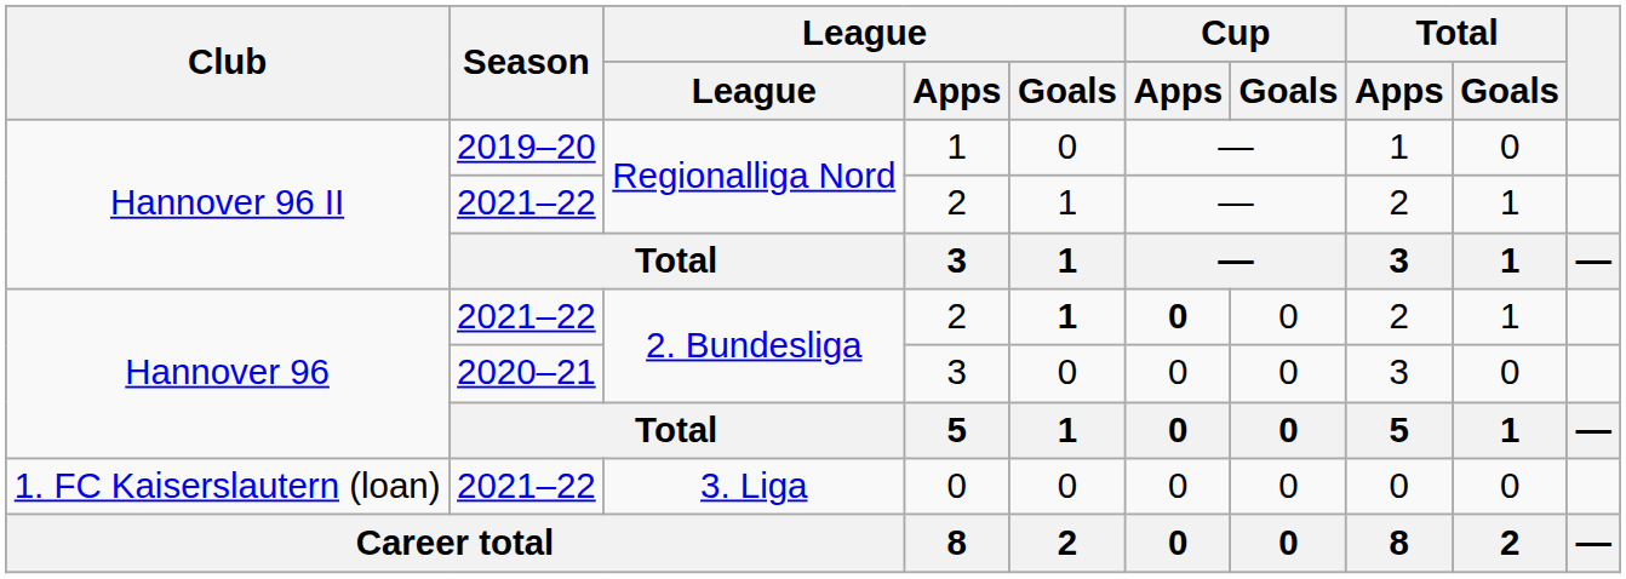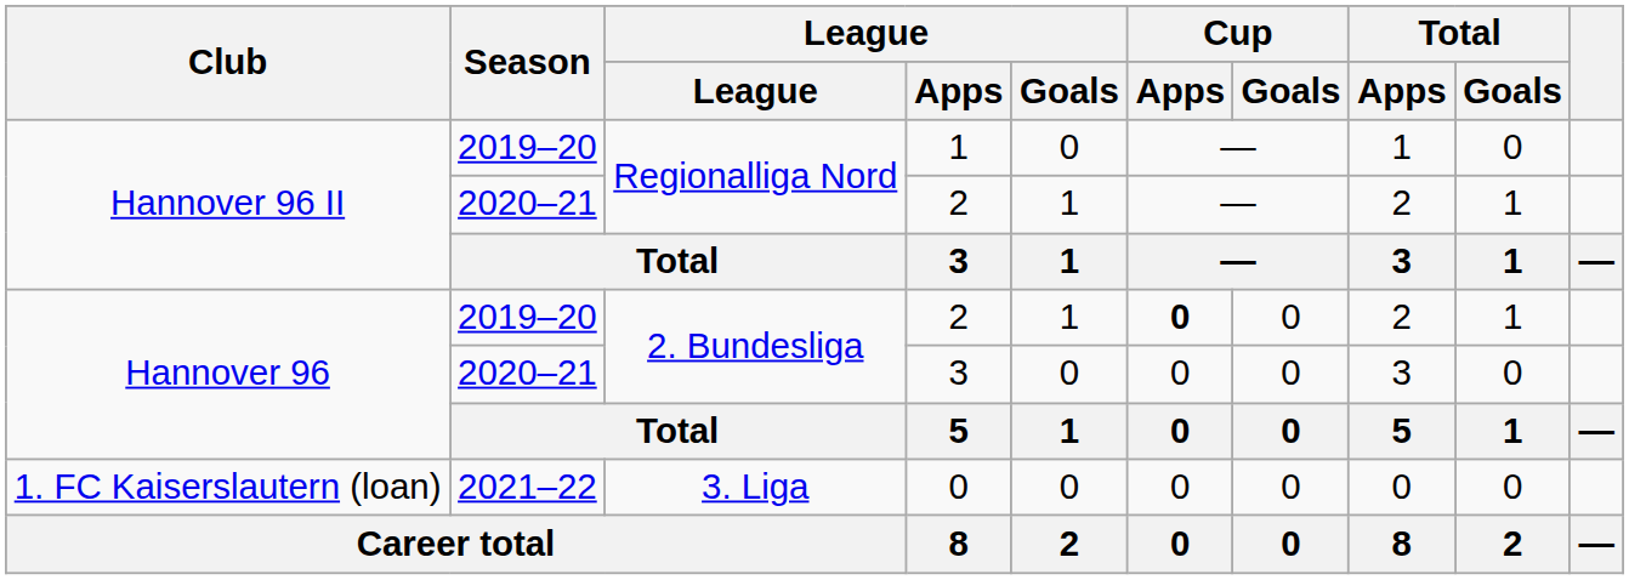Hannover 96 II / 2 | Season: 2021–22 -> 2020–21
Hannover 96 / 2 | Season: 2021–22 -> 2019–20
Hannover 96 / 2 | League / Goals: bold -> normal
